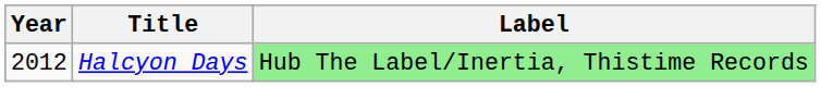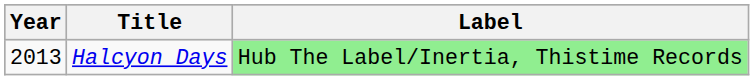Halcyon Days | Year: 2012 -> 2013
